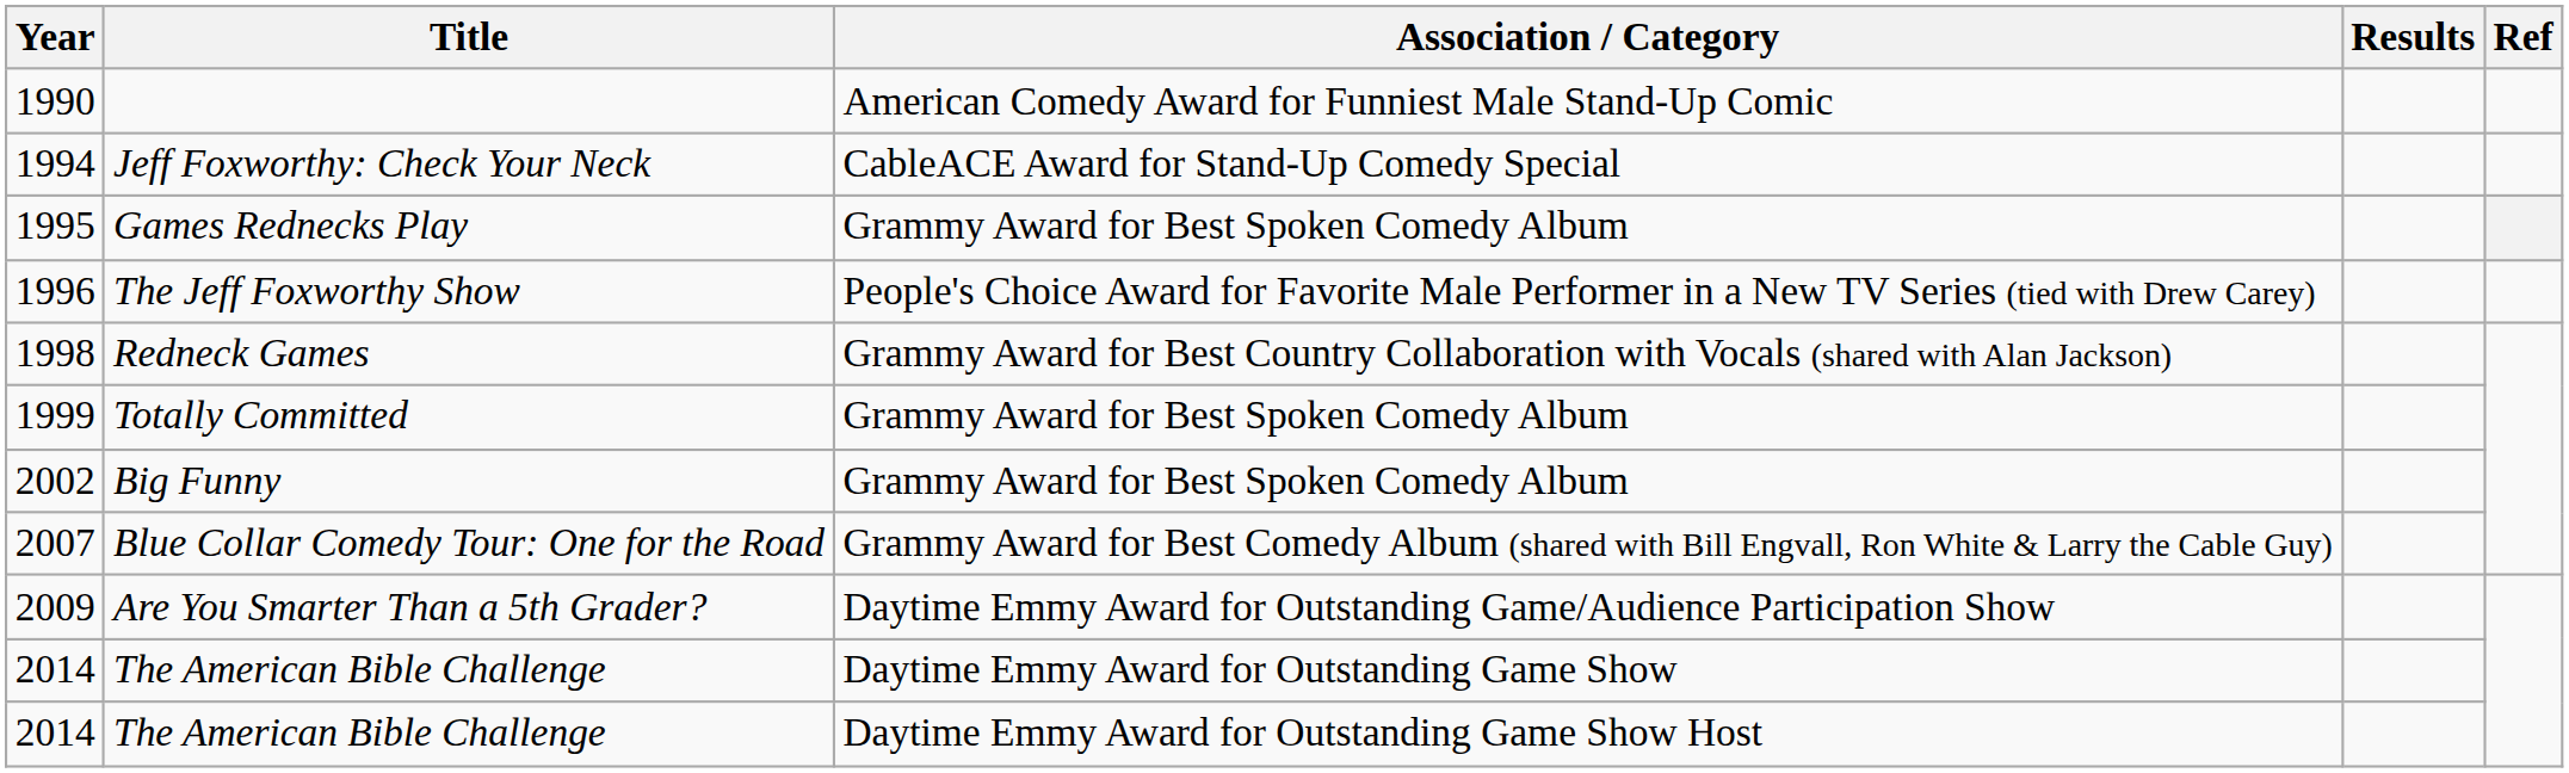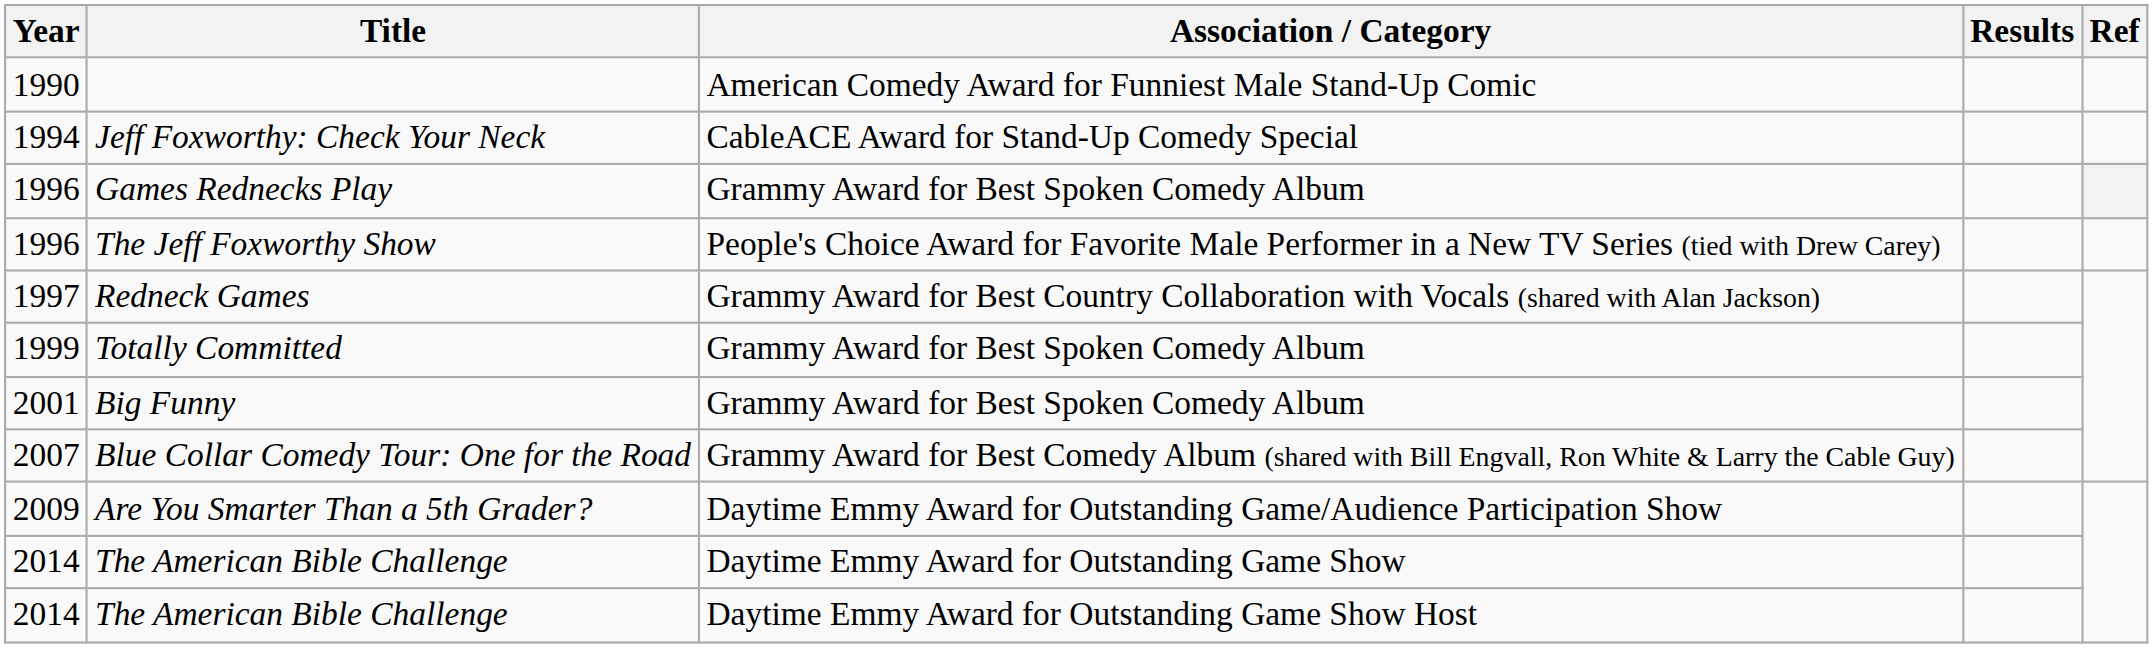Games Rednecks Play | Year: 1995 -> 1996
Redneck Games | Year: 1998 -> 1997
Big Funny | Year: 2002 -> 2001
